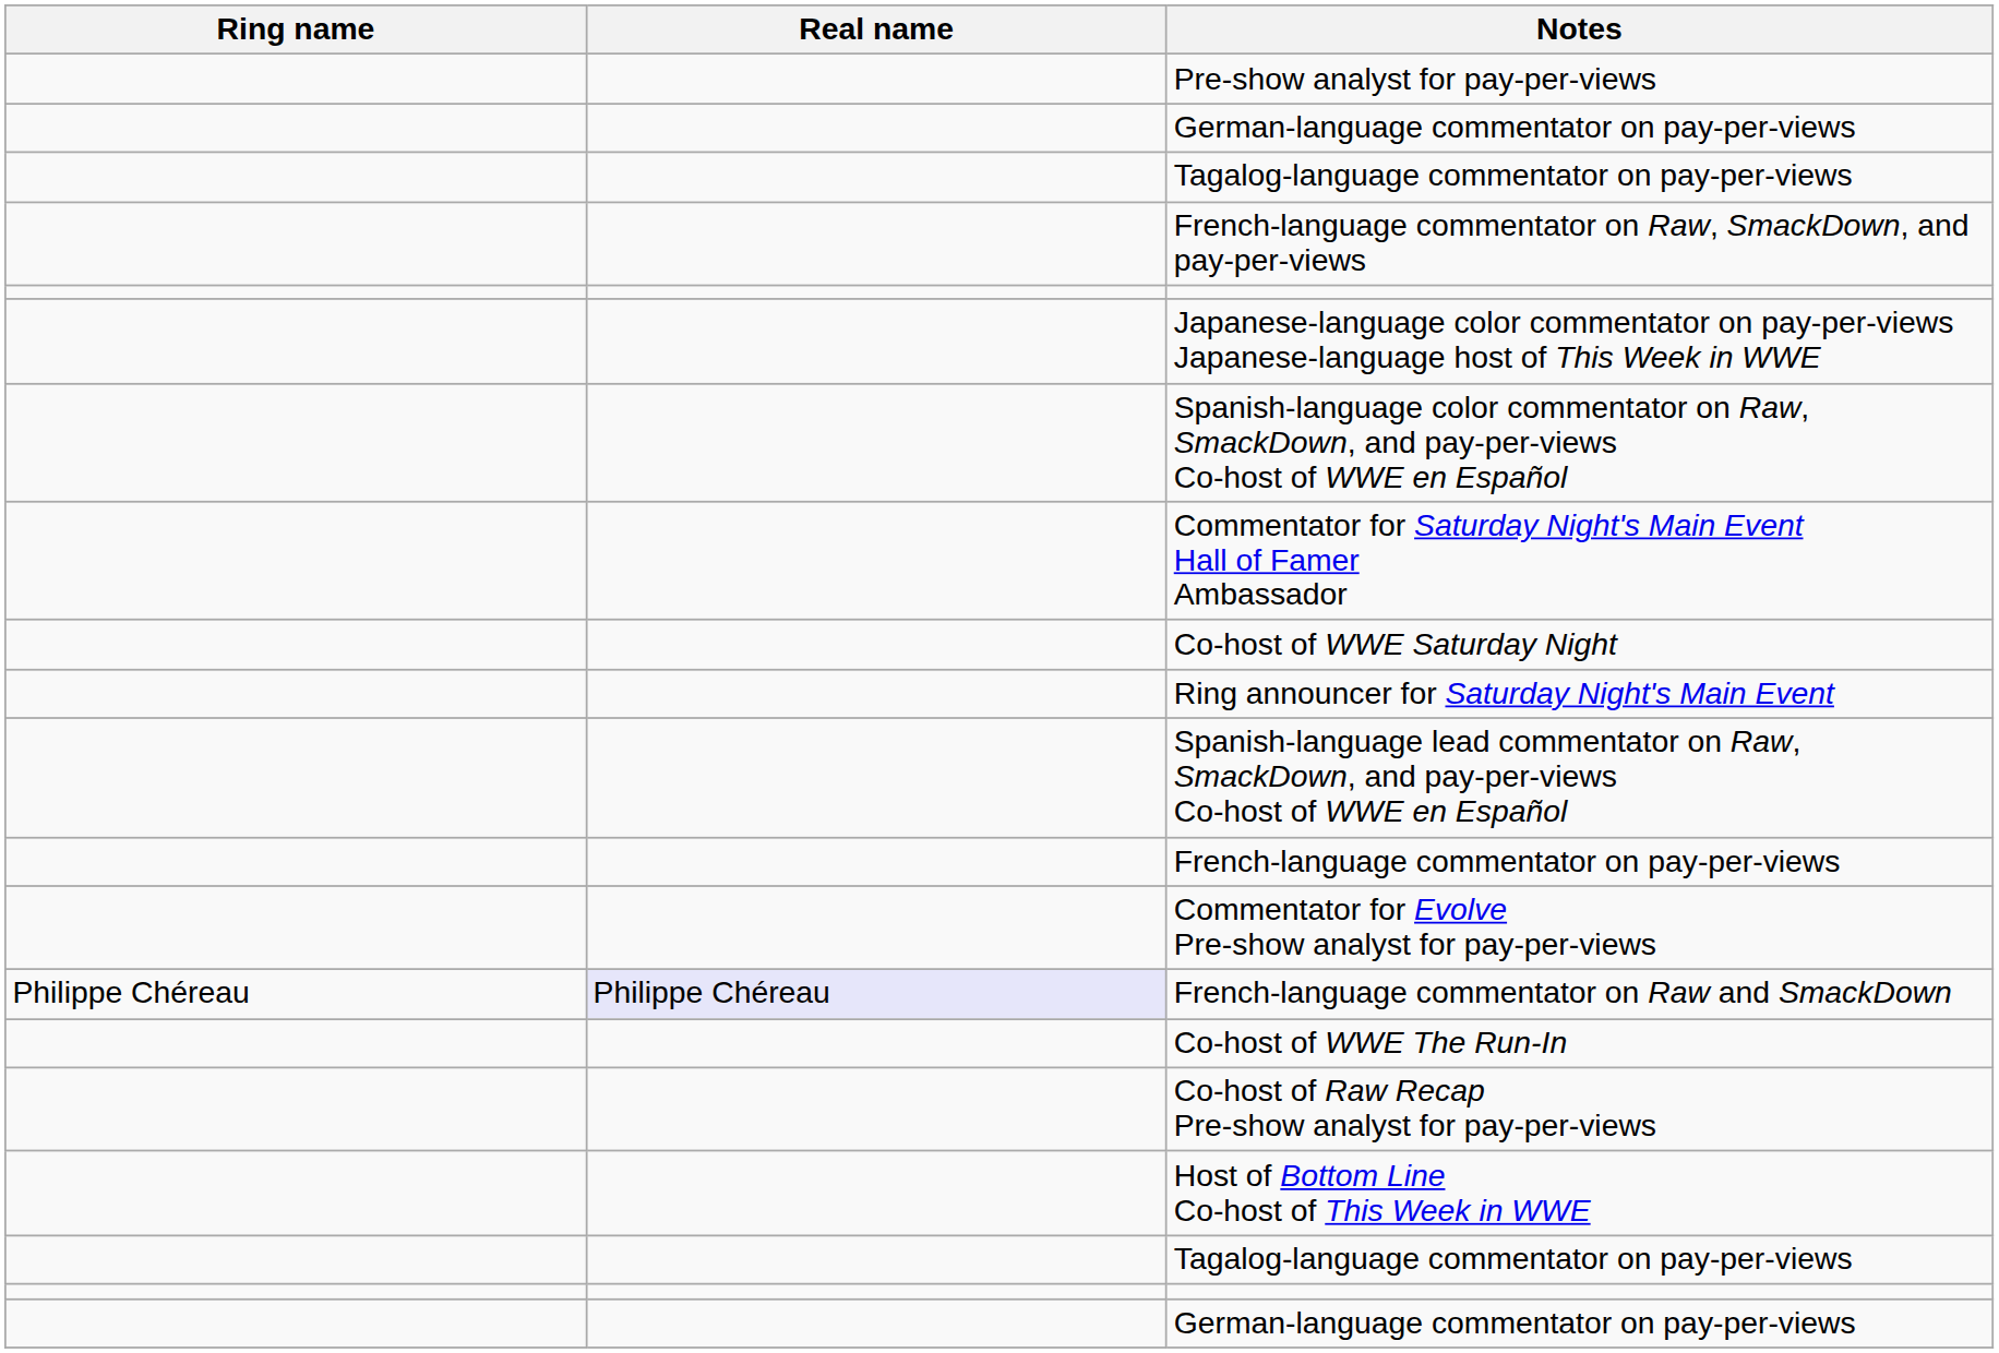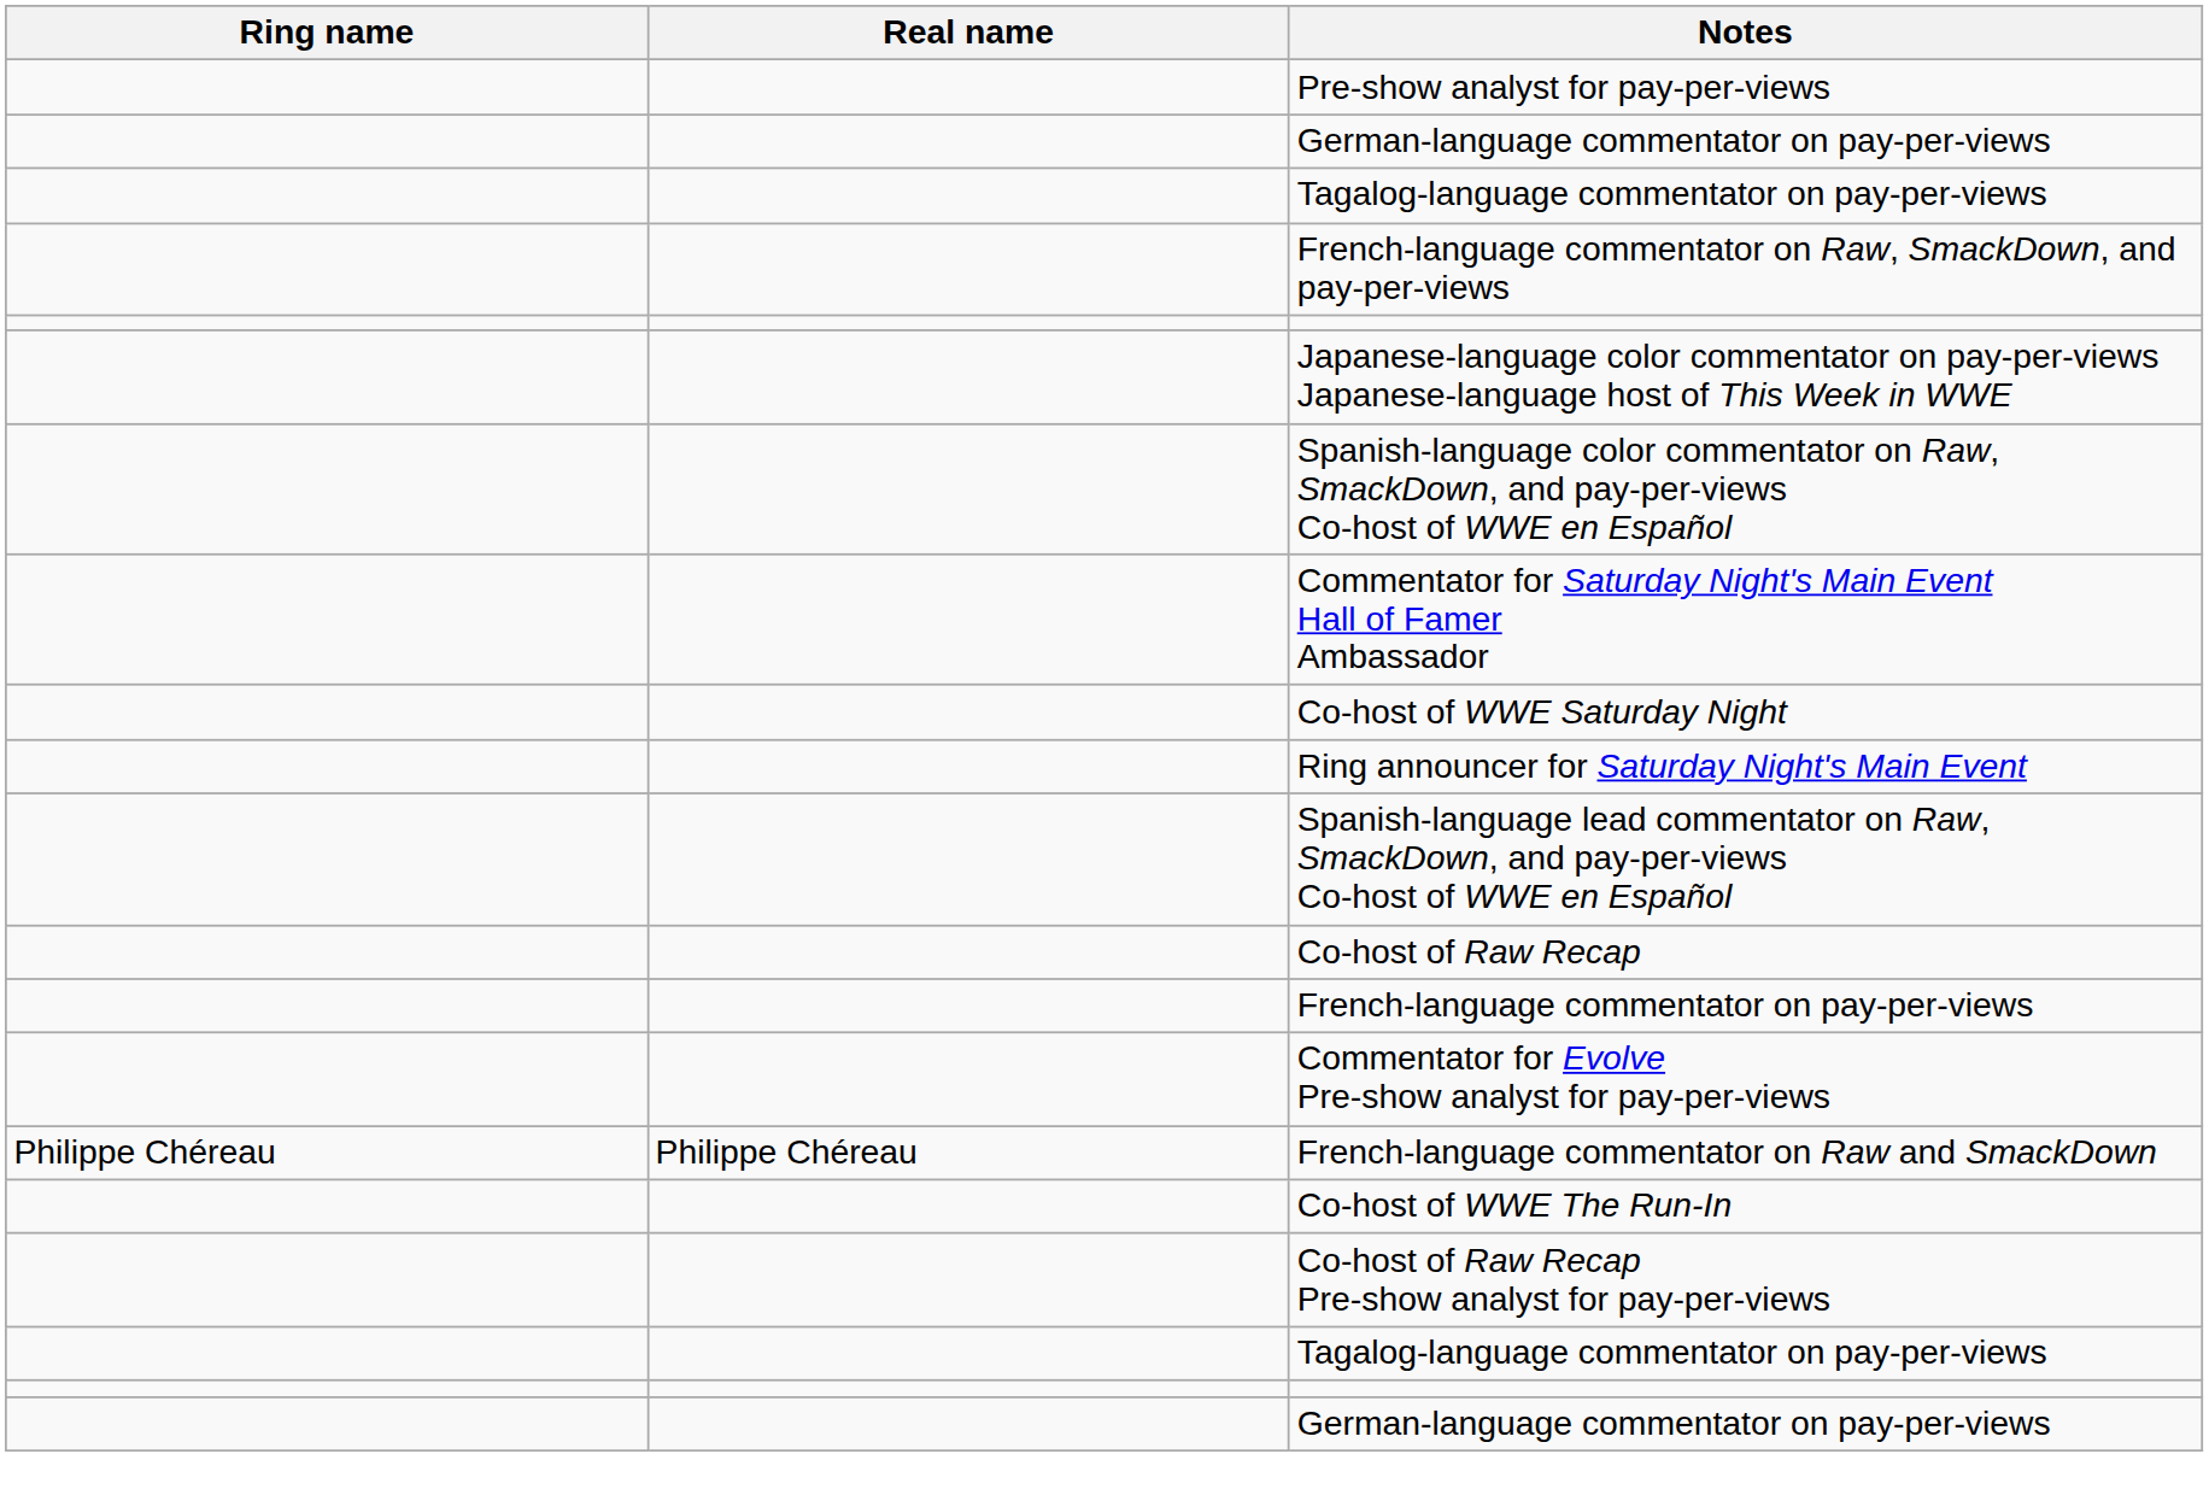+ row: Co-host of Raw Recap
French-language commentator on Raw and SmackDown | Real name: lavender background -> no background
- row: Host of Bottom Line Co-host of This Week in WWE
